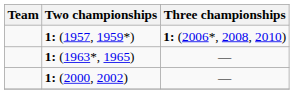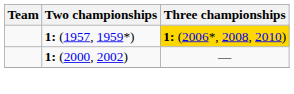1: (1957, 1959*) | Three championships: no background -> gold background
- row: 1: (1963*, 1965) | —
